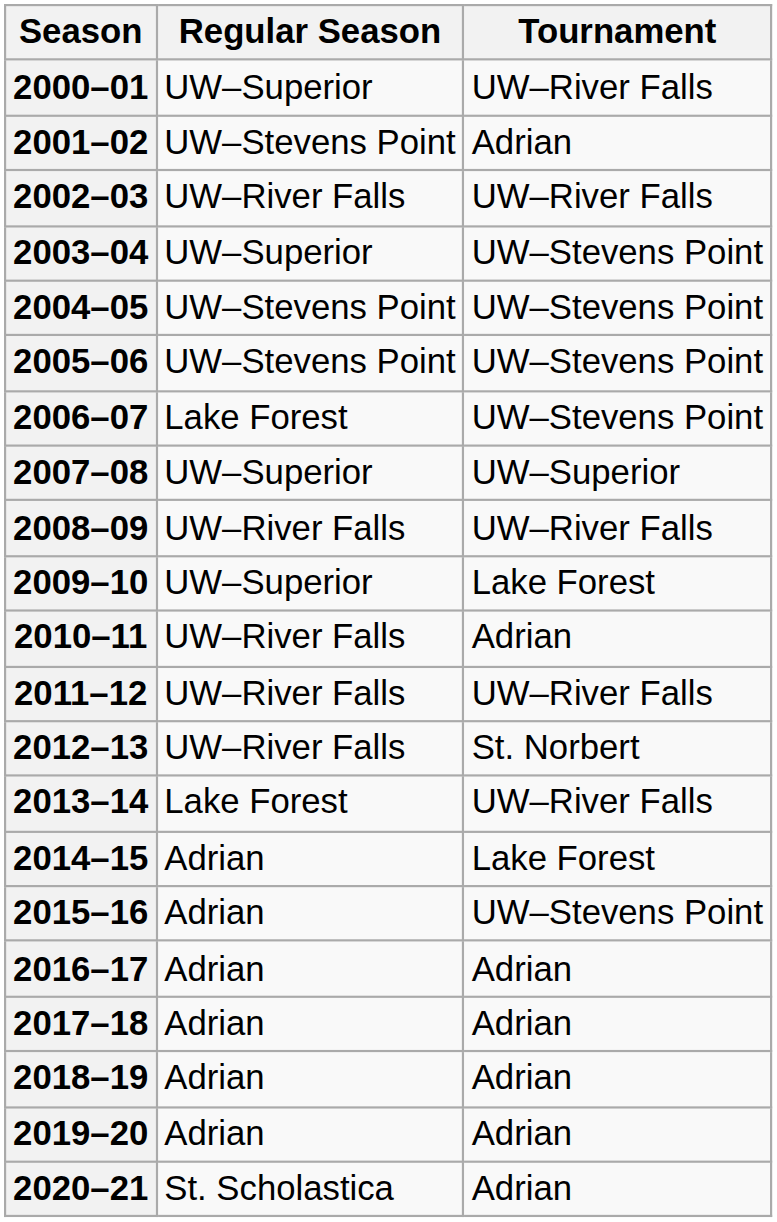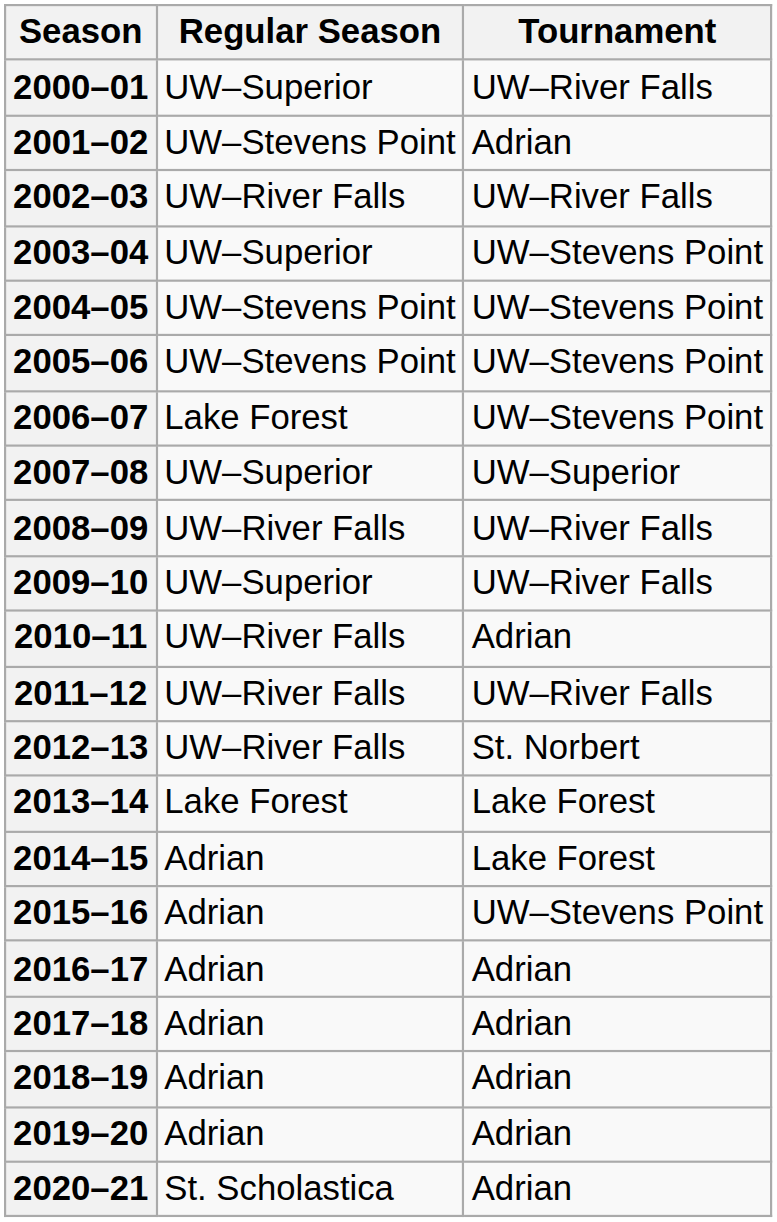2009–10 | Tournament: Lake Forest -> UW–River Falls
2013–14 | Tournament: UW–River Falls -> Lake Forest
